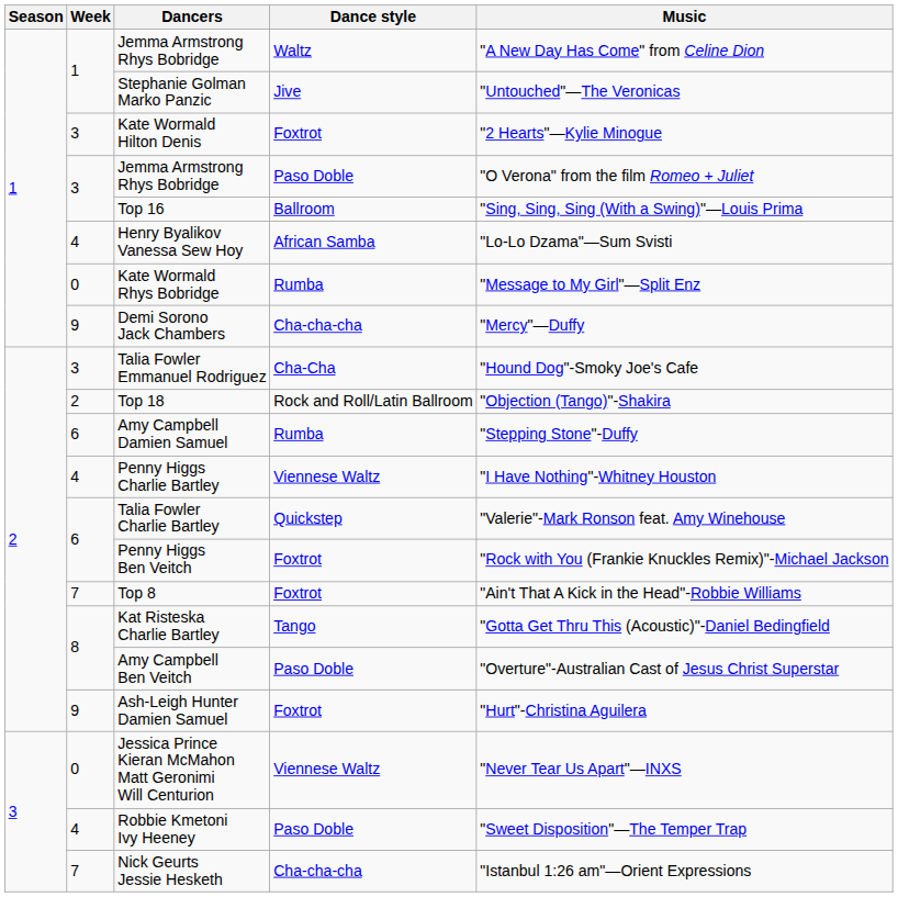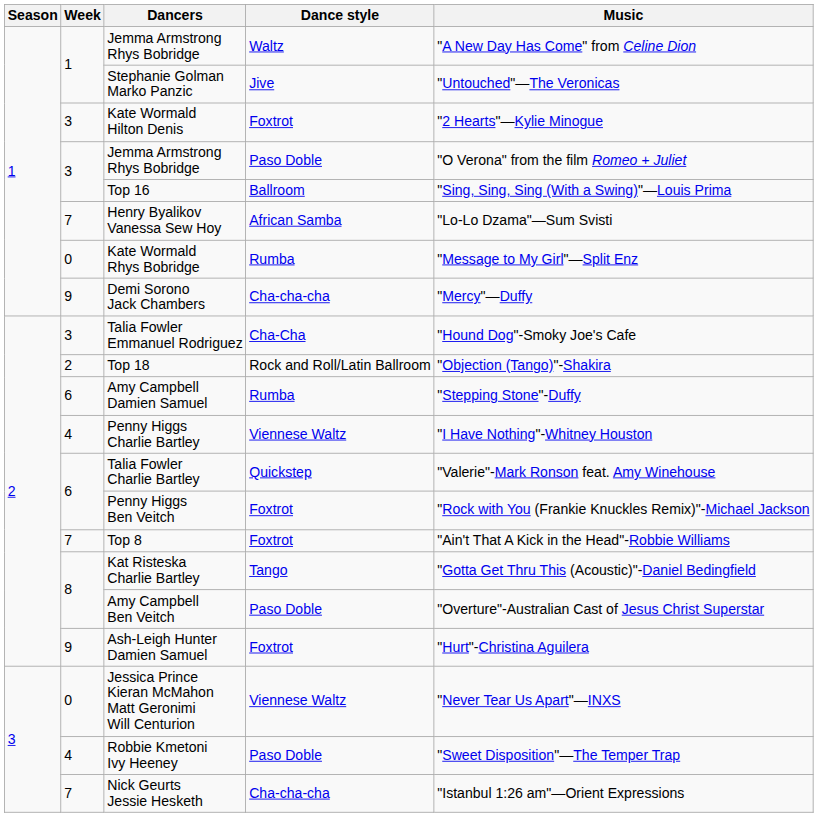Henry Byalikov Vanessa Sew Hoy | Week: 4 -> 7
